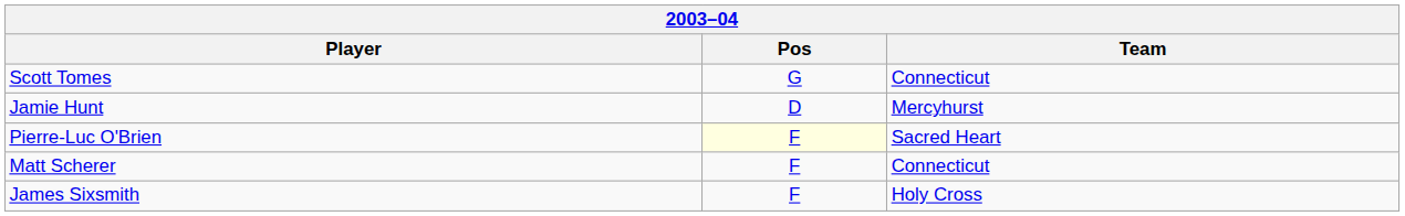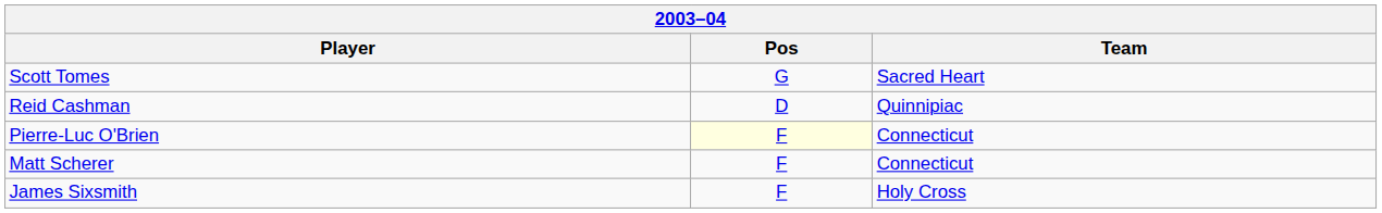Scott Tomes | Team: Connecticut -> Sacred Heart
+ row: Reid Cashman | D | Quinnipiac
- row: Jamie Hunt | D | Mercyhurst
Pierre-Luc O'Brien | Team: Sacred Heart -> Connecticut
